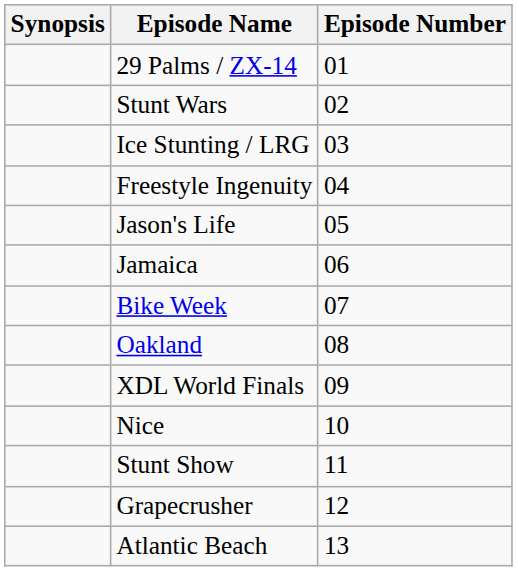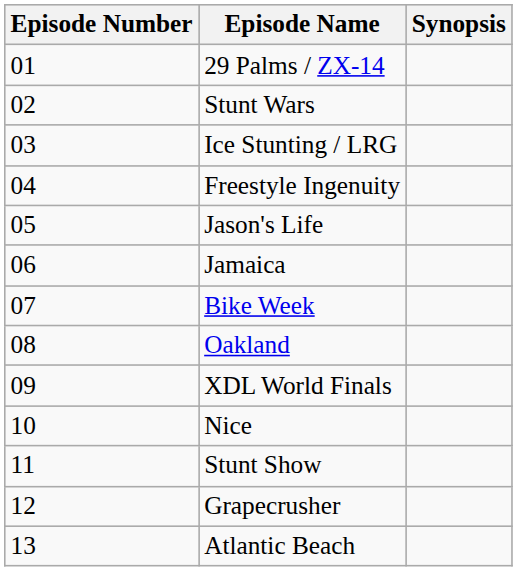columns swapped: Episode Number <-> Synopsis
